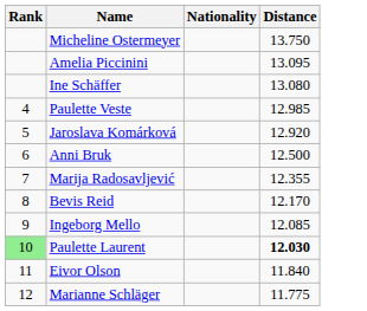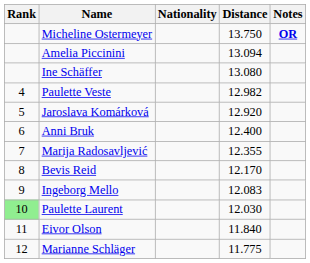+ column: Notes | OR
Amelia Piccinini | Distance: 13.095 -> 13.094
Paulette Veste | Distance: 12.985 -> 12.982
Anni Bruk | Distance: 12.500 -> 12.400
Ingeborg Mello | Distance: 12.085 -> 12.083
Paulette Laurent | Distance: bold -> normal
